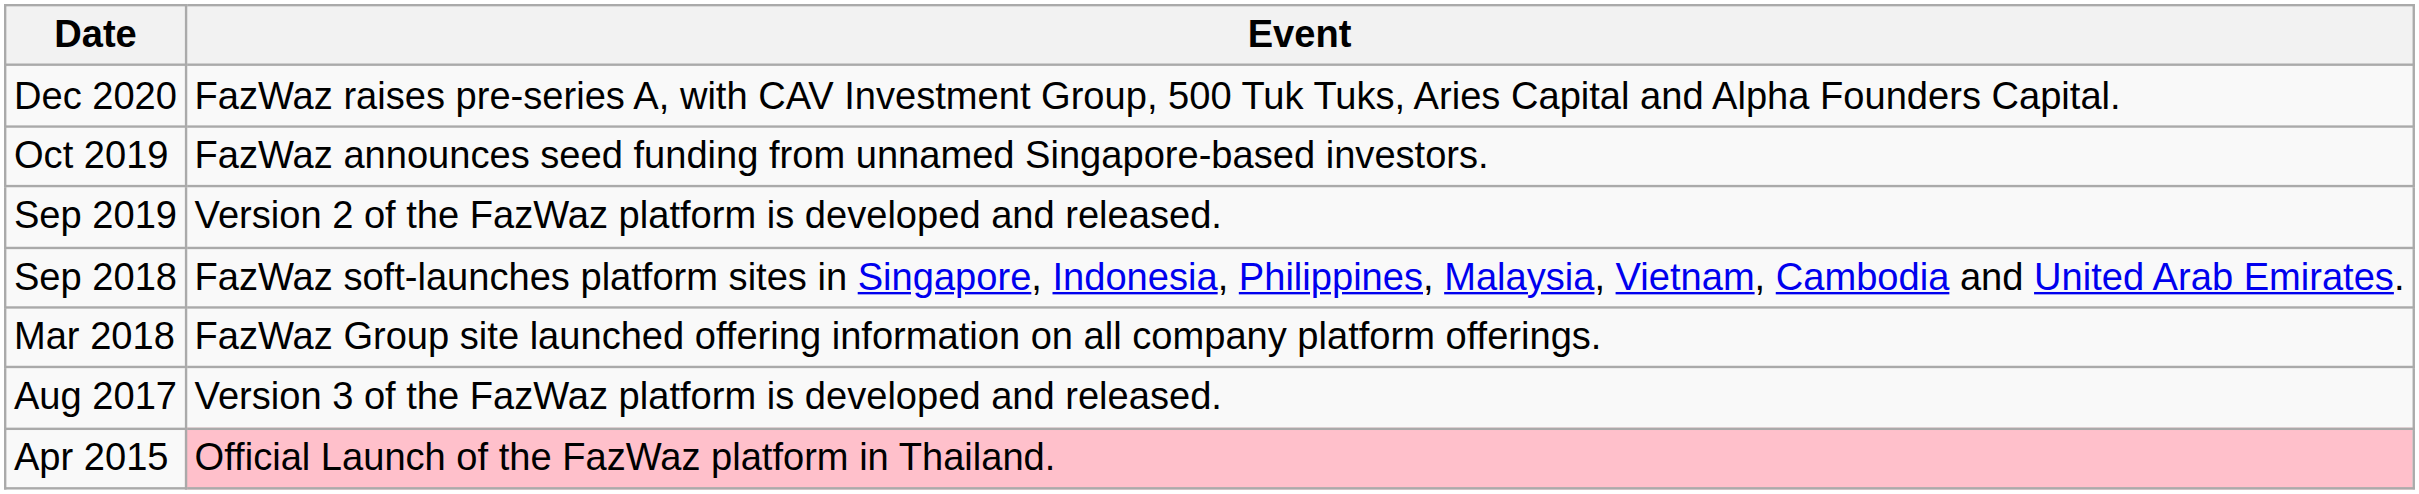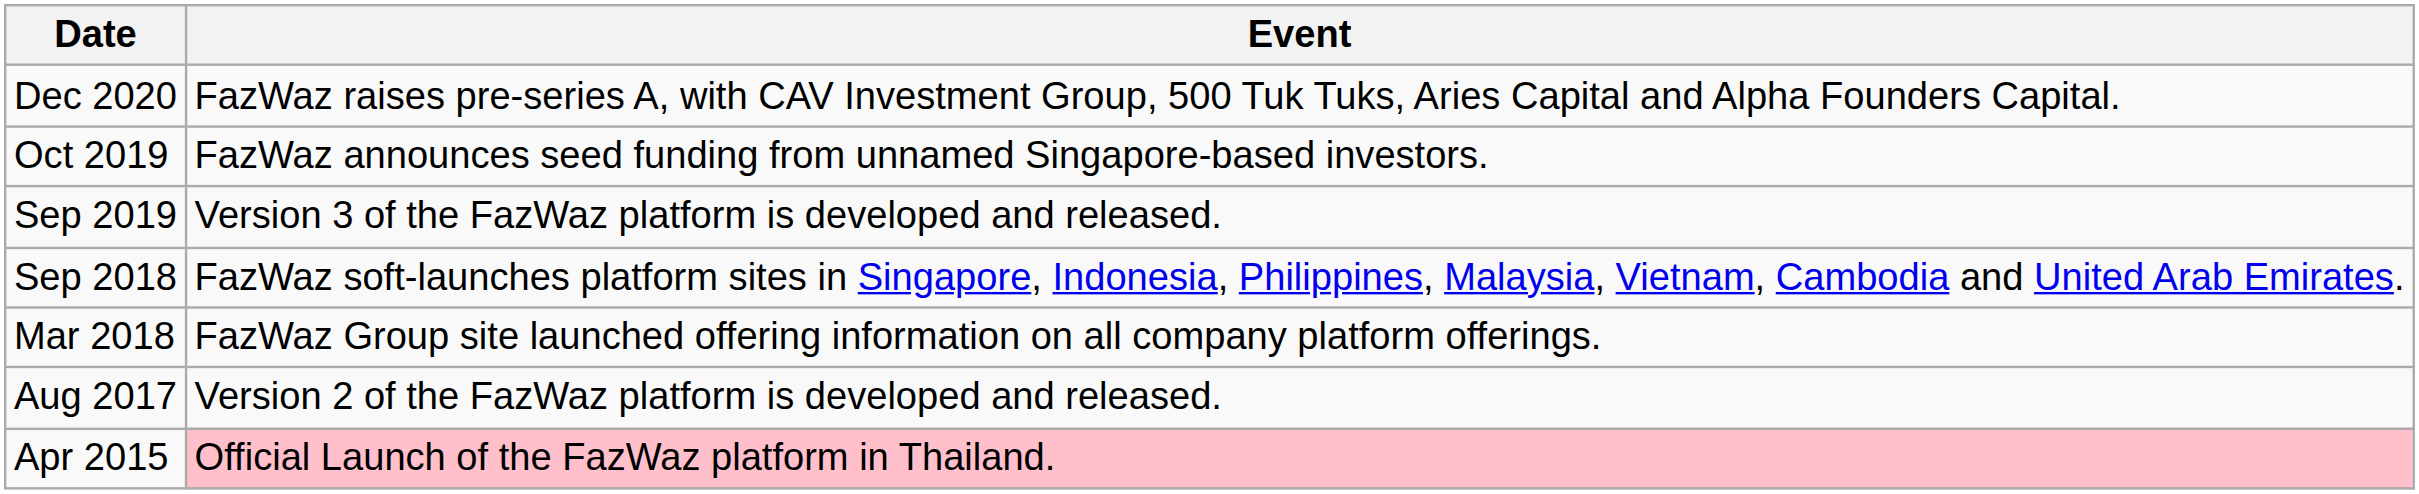Sep 2019 | Event: Version 2 of the FazWaz platform is developed and released. -> Version 3 of the FazWaz platform is developed and released.
Aug 2017 | Event: Version 3 of the FazWaz platform is developed and released. -> Version 2 of the FazWaz platform is developed and released.
